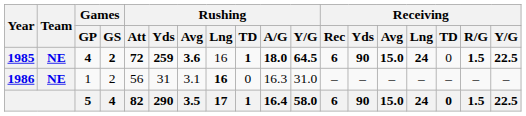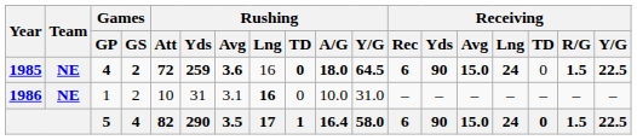1985 | Rushing / TD: 1 -> 0
1986 | Rushing / Att: 56 -> 10
1986 | Rushing / A/G: 16.3 -> 10.0
